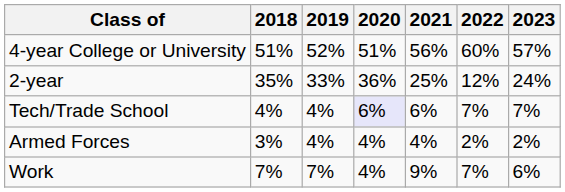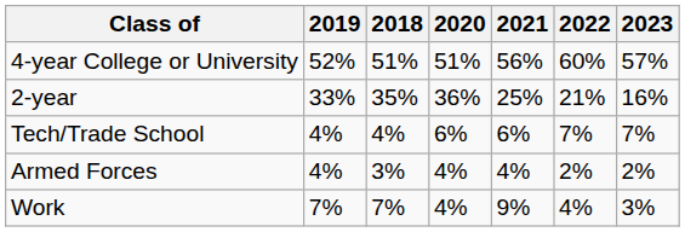columns swapped: 2018 <-> 2019
2-year | 2022: 12% -> 21%
2-year | 2023: 24% -> 16%
Tech/Trade School | 2020: lavender background -> no background
Work | 2022: 7% -> 4%
Work | 2023: 6% -> 3%
